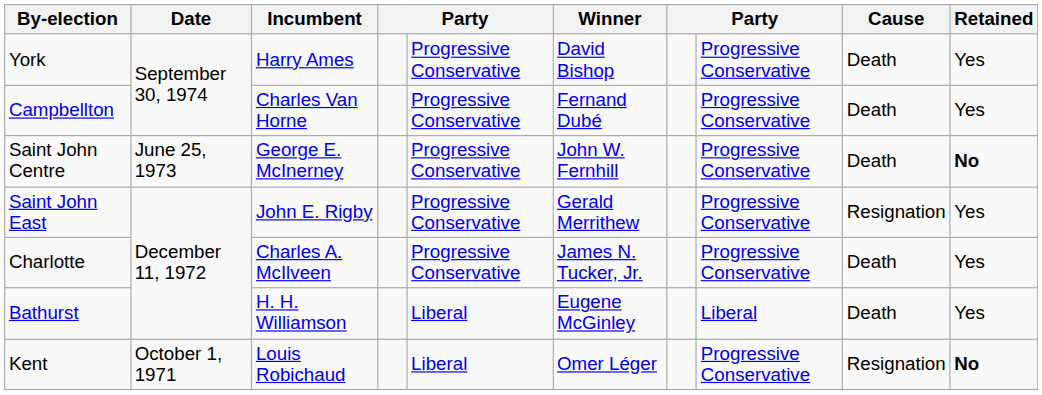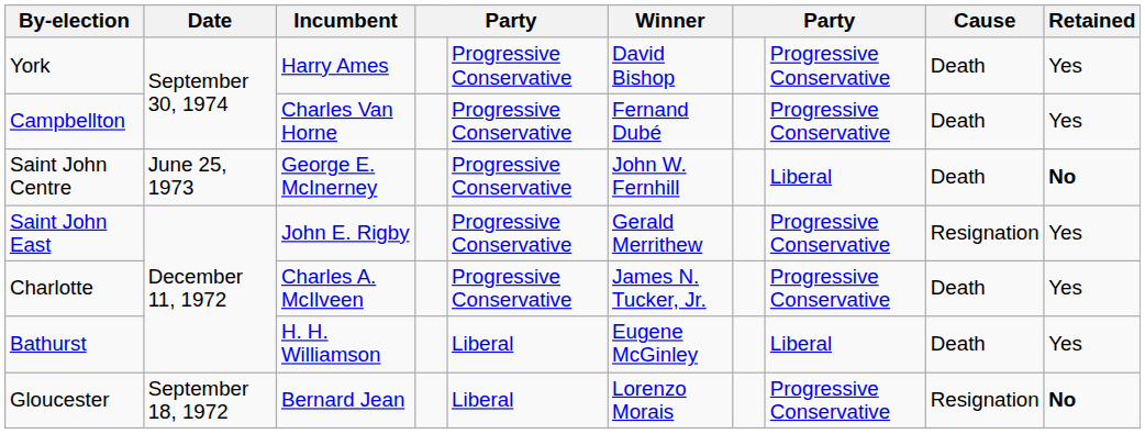Saint John Centre | column 8: Progressive Conservative -> Liberal
+ row: Gloucester | September 18, 1972 | Bernard Jean | Liberal | Lorenzo Morais | Progressive Conservative | Resignation | No
- row: Kent | October 1, 1971 | Louis Robichaud | Liberal | Omer Léger | Progressive Conservative | Resignation | No
